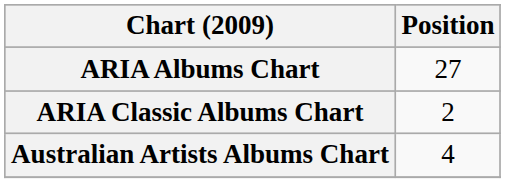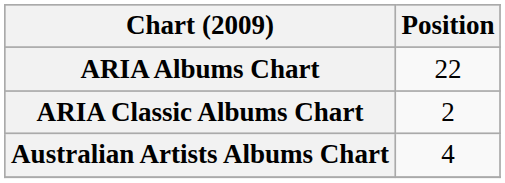ARIA Albums Chart | Position: 27 -> 22
